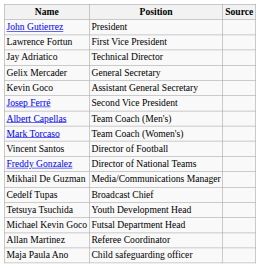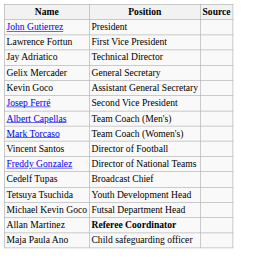- row: Mikhail De Guzman | Media/Communications Manager
Allan Martinez | Position: normal -> bold
